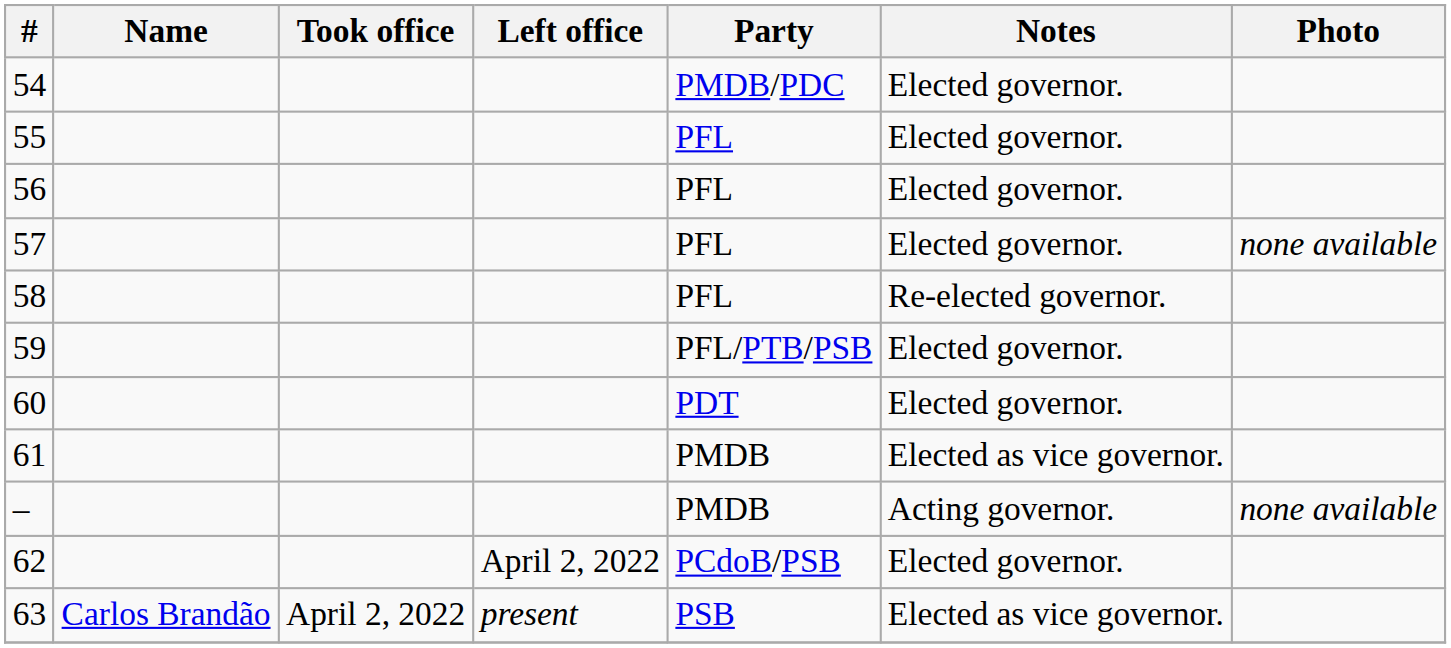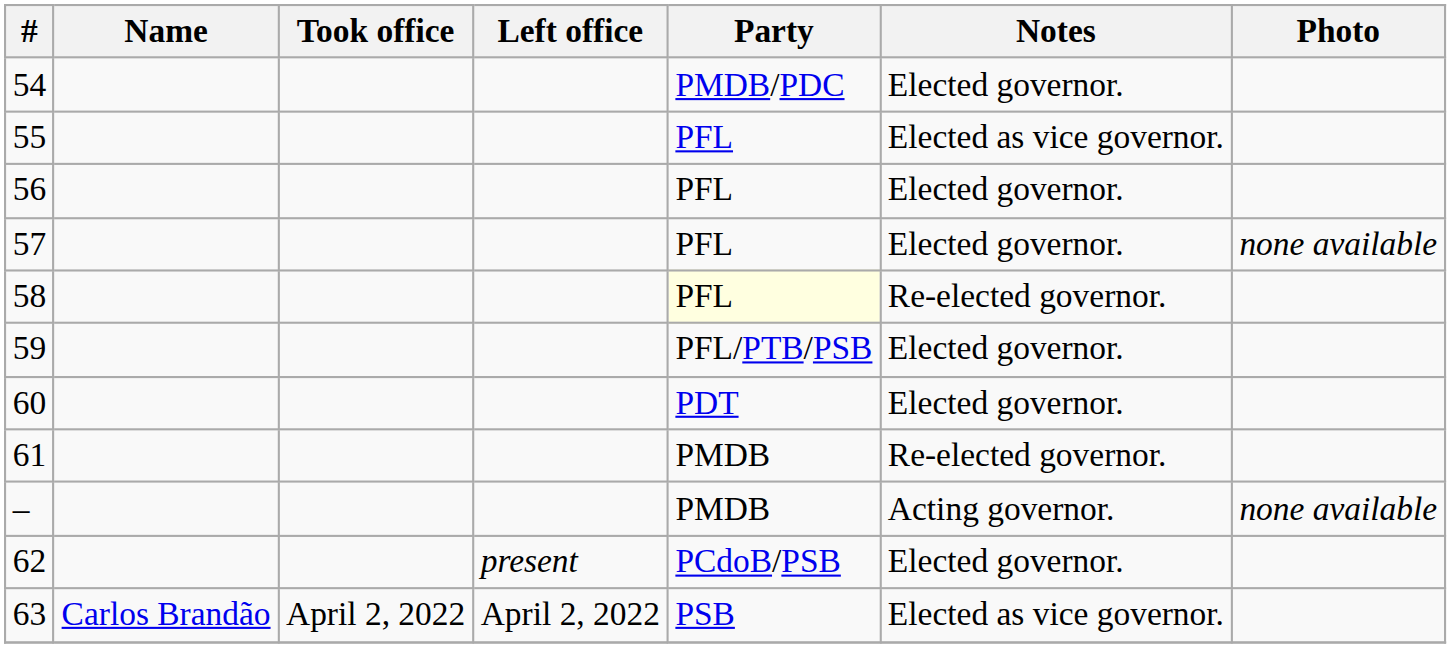55 | Notes: Elected governor. -> Elected as vice governor.
58 | Party: no background -> lightyellow background
61 | Notes: Elected as vice governor. -> Re-elected governor.
62 | Left office: April 2, 2022 -> present
63 | Left office: present -> April 2, 2022
